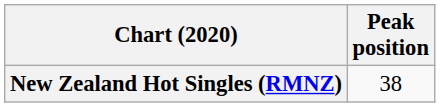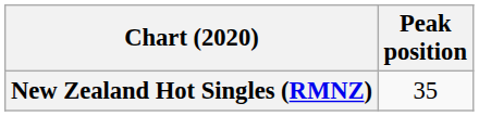New Zealand Hot Singles (RMNZ) | Peak position: 38 -> 35
